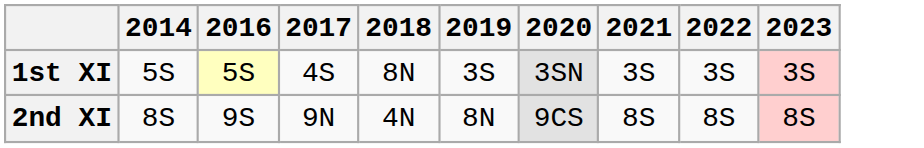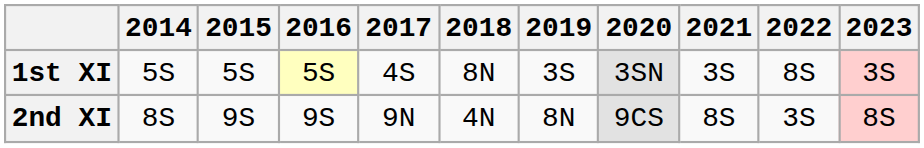+ column: 2015 | 5S | 9S
1st XI | 2022: 3S -> 8S
2nd XI | 2022: 8S -> 3S
